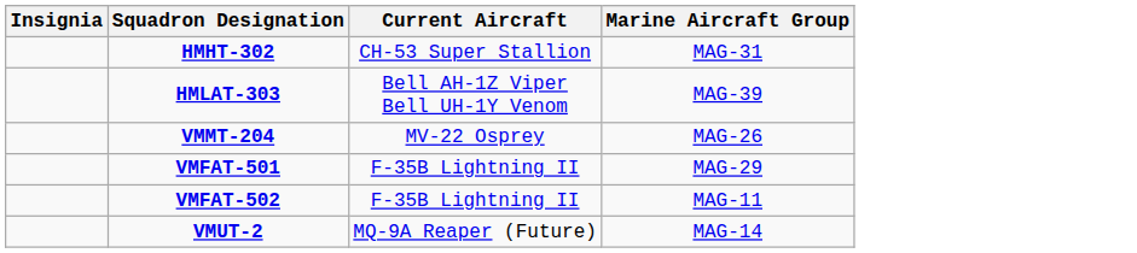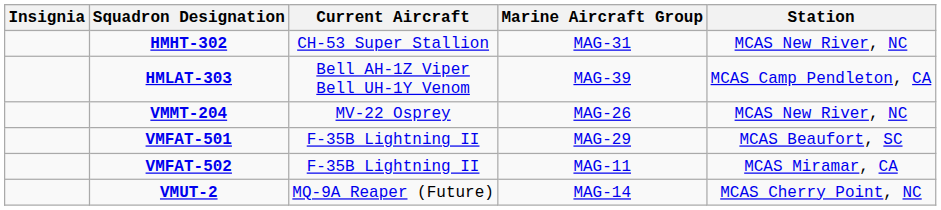+ column: Station | MCAS New River, NC | MCAS Camp Pendleton, CA | MCAS New River, NC | MCAS Beaufort, SC | MCAS Miramar, CA | MCAS Cherry Point, NC
